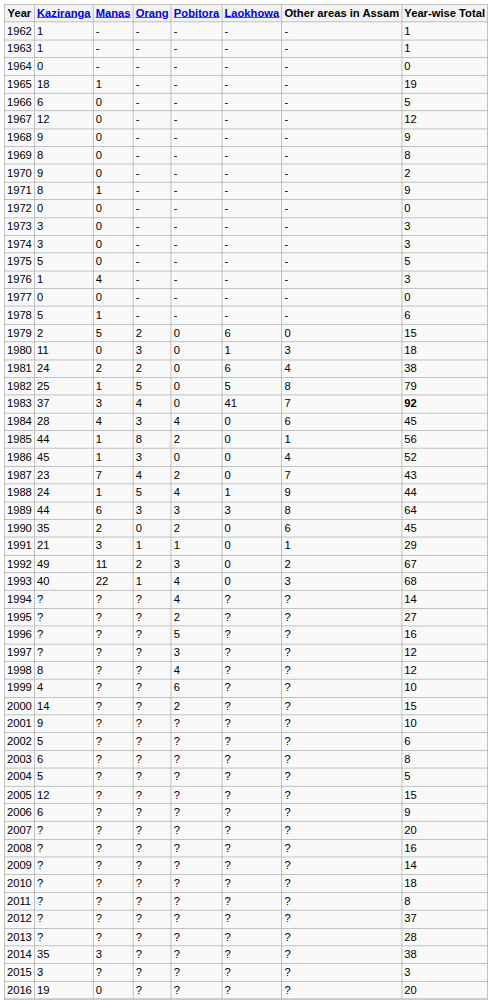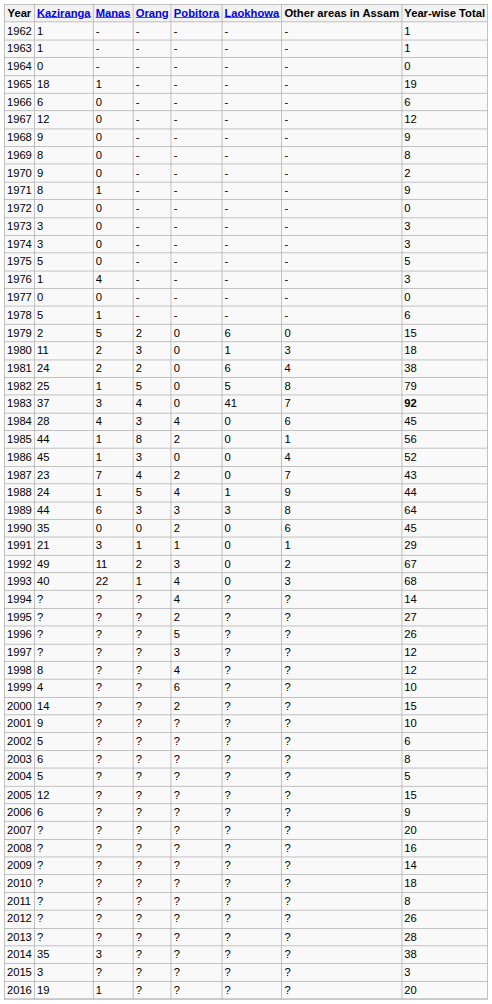1966 | Year-wise Total: 5 -> 6
1980 | Manas: 0 -> 2
1990 | Manas: 2 -> 0
1996 | Year-wise Total: 16 -> 26
2012 | Year-wise Total: 37 -> 26
2016 | Manas: 0 -> 1
